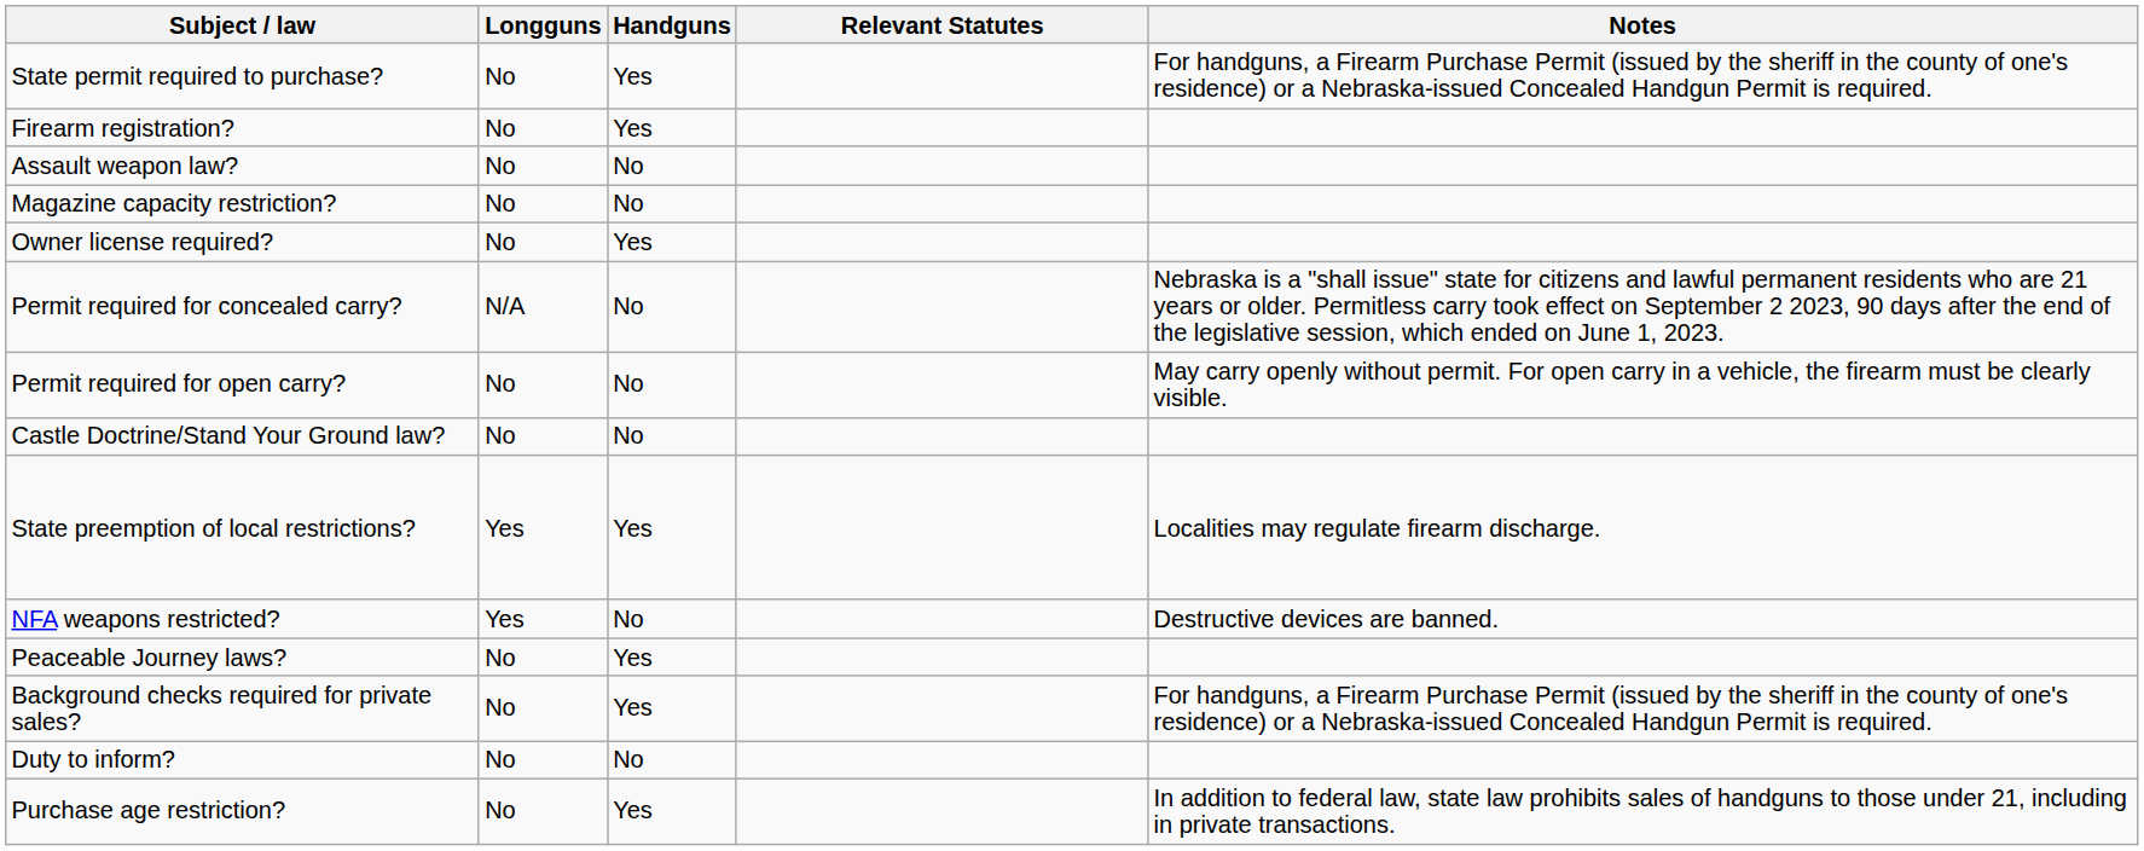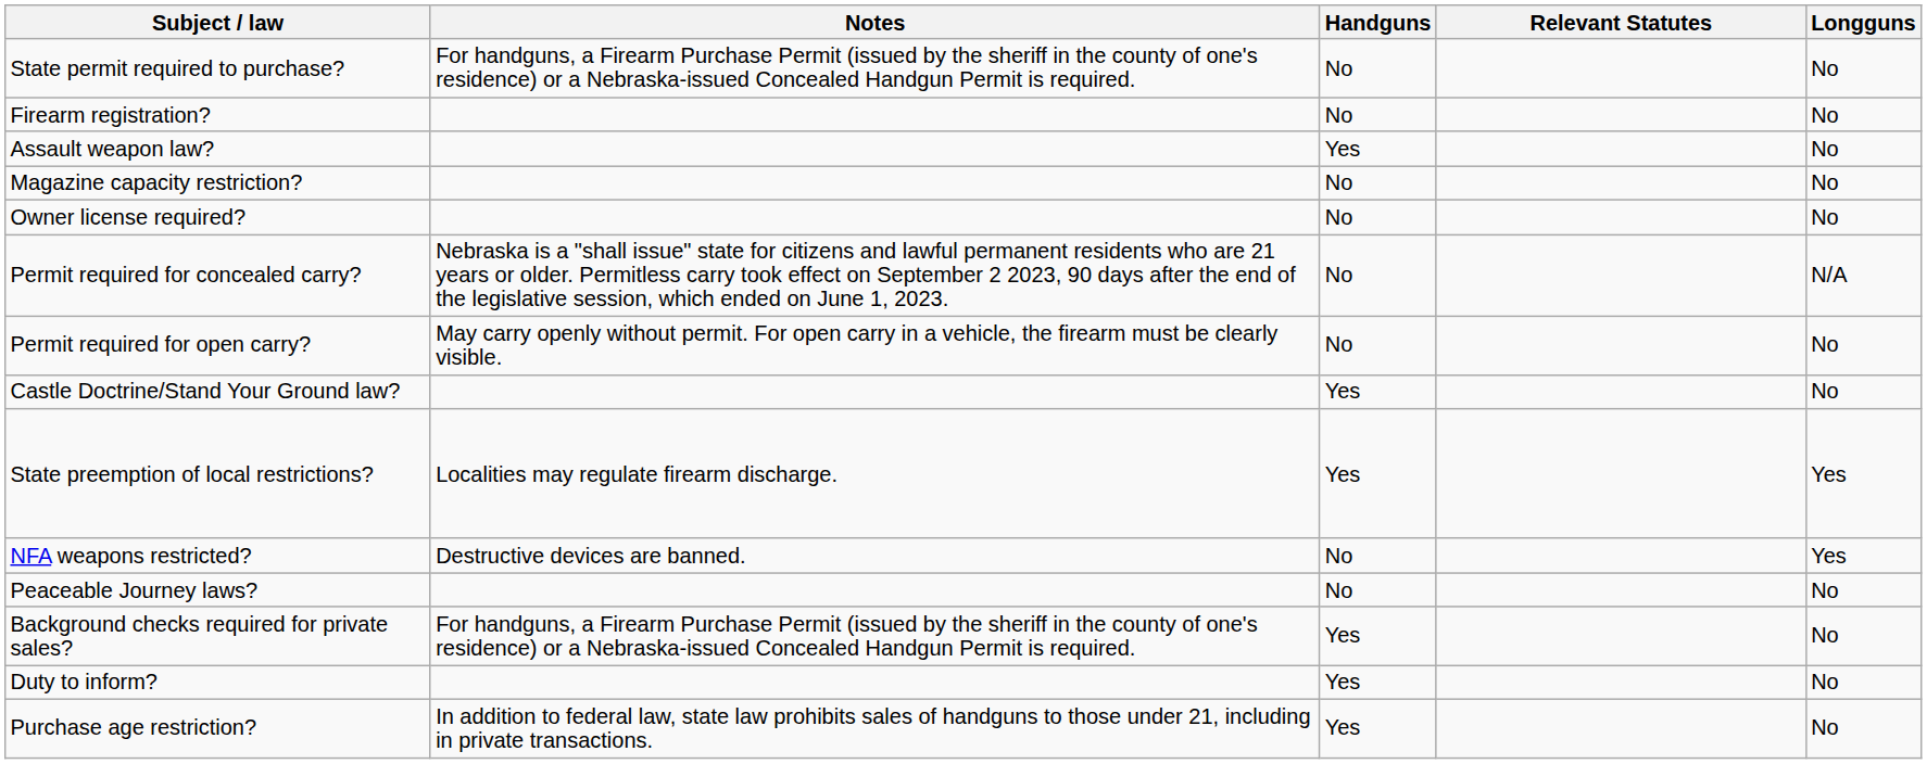columns swapped: Longguns <-> Notes
State permit required to purchase? | Handguns: Yes -> No
Firearm registration? | Handguns: Yes -> No
Assault weapon law? | Handguns: No -> Yes
Owner license required? | Handguns: Yes -> No
Castle Doctrine/Stand Your Ground law? | Handguns: No -> Yes
Peaceable Journey laws? | Handguns: Yes -> No
Duty to inform? | Handguns: No -> Yes
